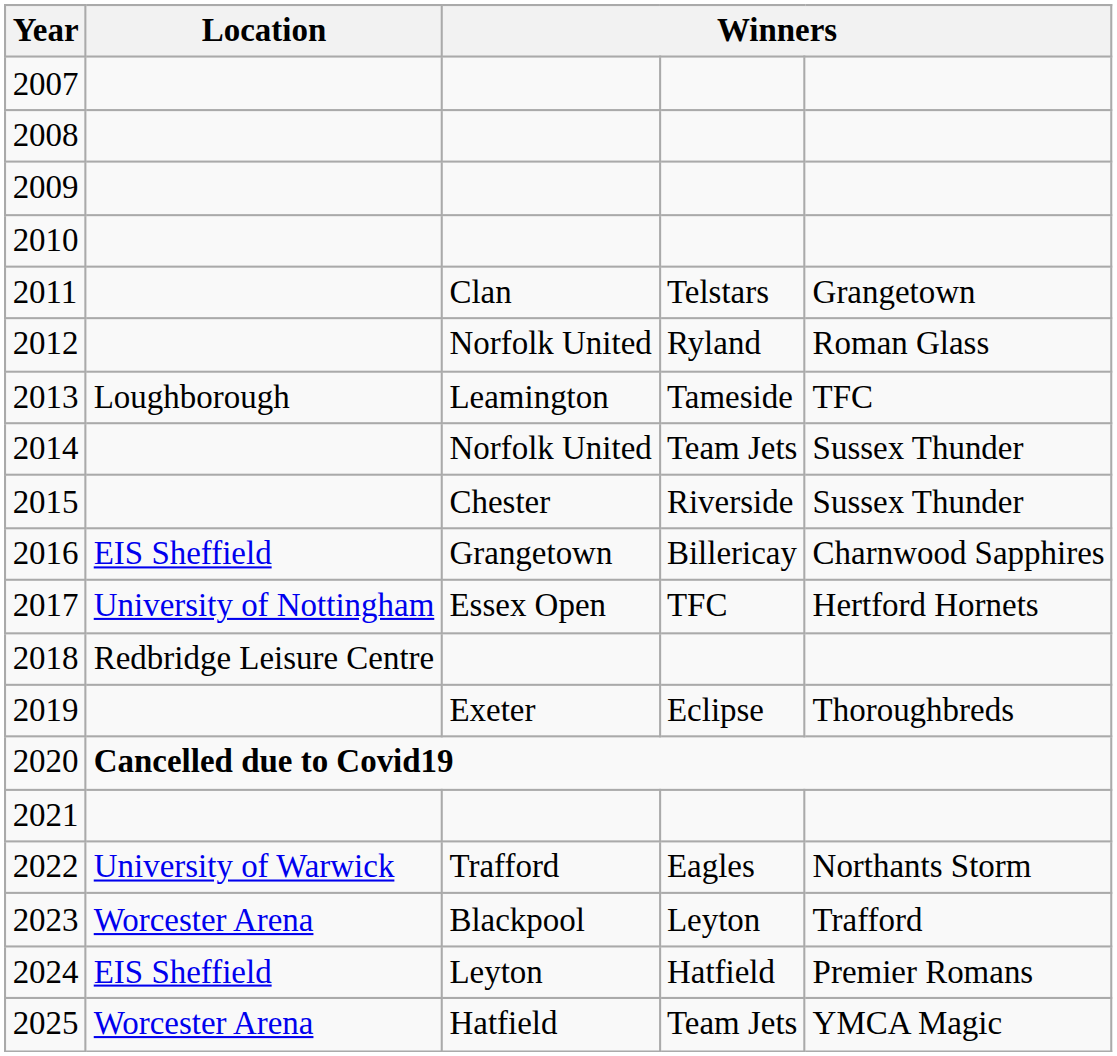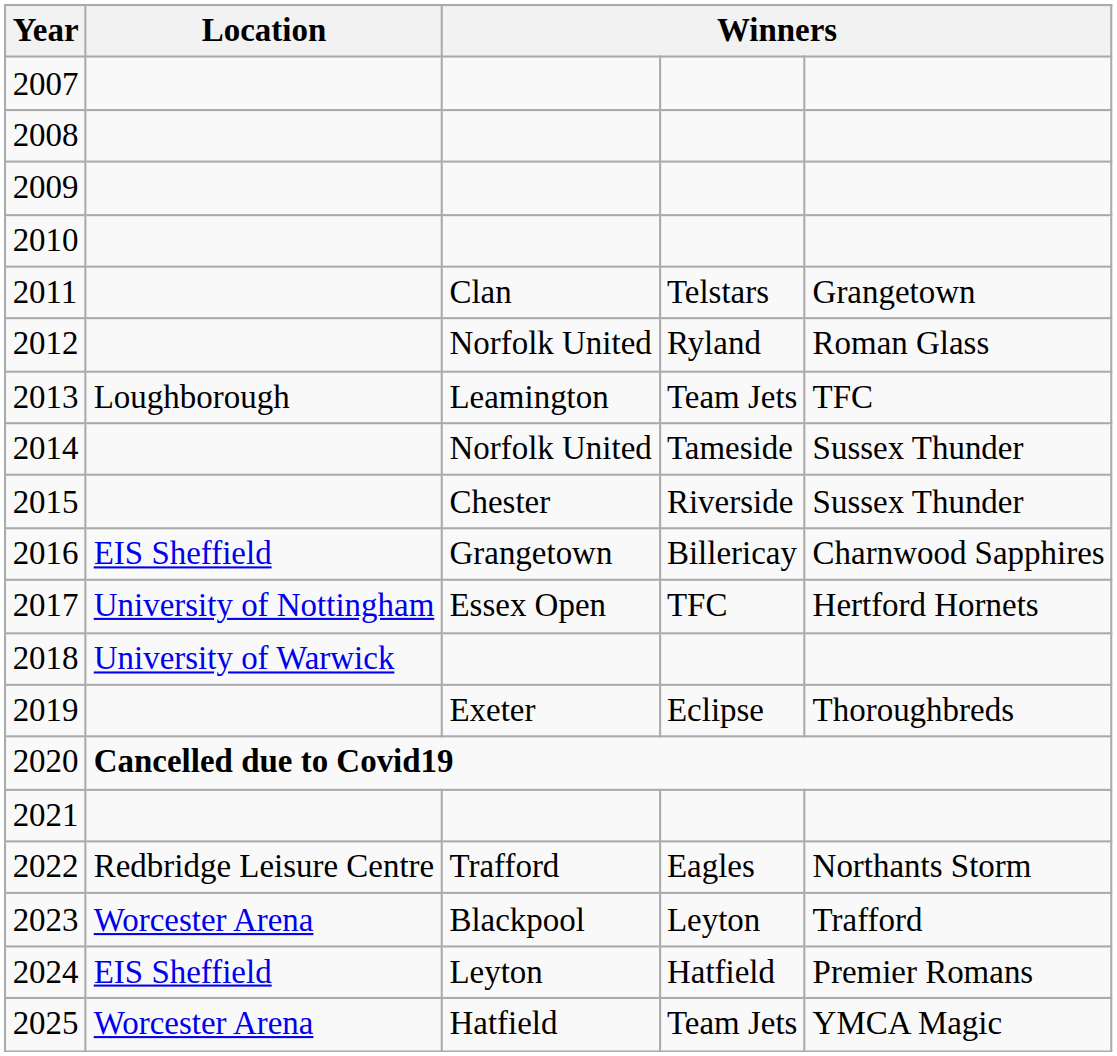2013 | column 4: Tameside -> Team Jets
2014 | column 4: Team Jets -> Tameside
2018 | Location: Redbridge Leisure Centre -> University of Warwick
2022 | Location: University of Warwick -> Redbridge Leisure Centre
